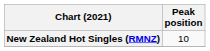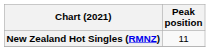New Zealand Hot Singles (RMNZ) | Peak position: 10 -> 11
